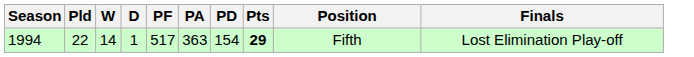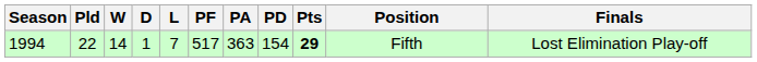+ column: L | 7
